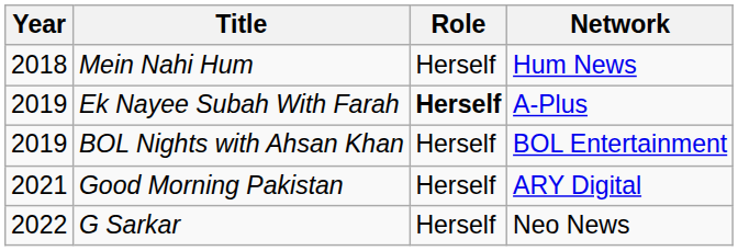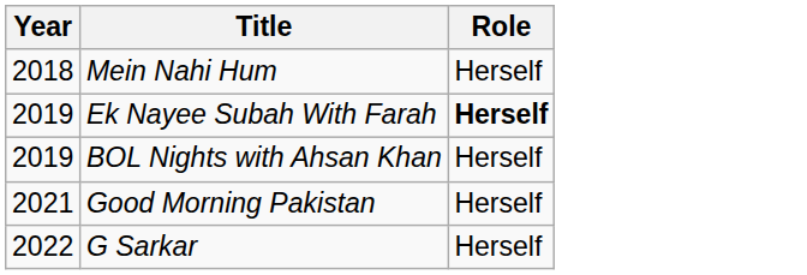- column: Network | Hum News | A-Plus | BOL Entertainment | ARY Digital | Neo News
